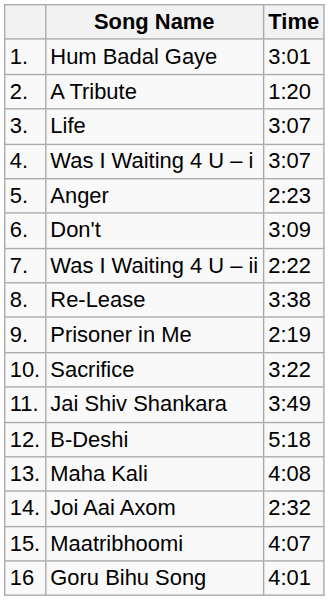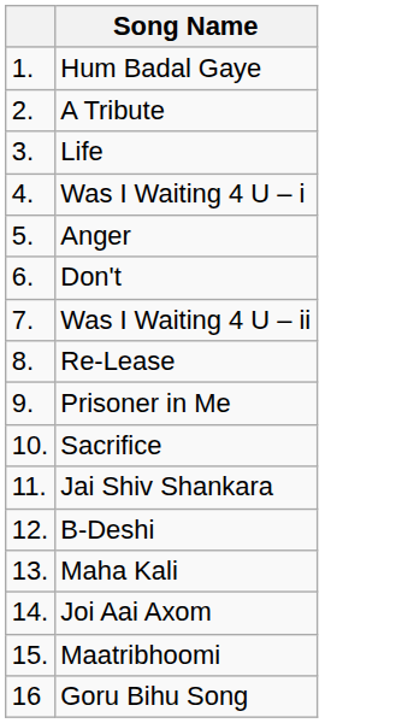- column: Time | 3:01 | 1:20 | 3:07 | 3:07 | 2:23 | 3:09 | 2:22 | 3:38 | 2:19 | 3:22 | 3:49 | 5:18 | 4:08 | 2:32 | 4:07 | 4:01
